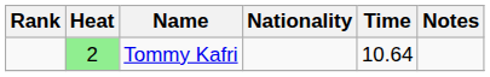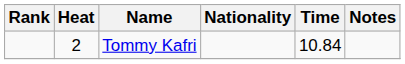Tommy Kafri | Heat: lightgreen background -> no background
Tommy Kafri | Time: 10.64 -> 10.84
